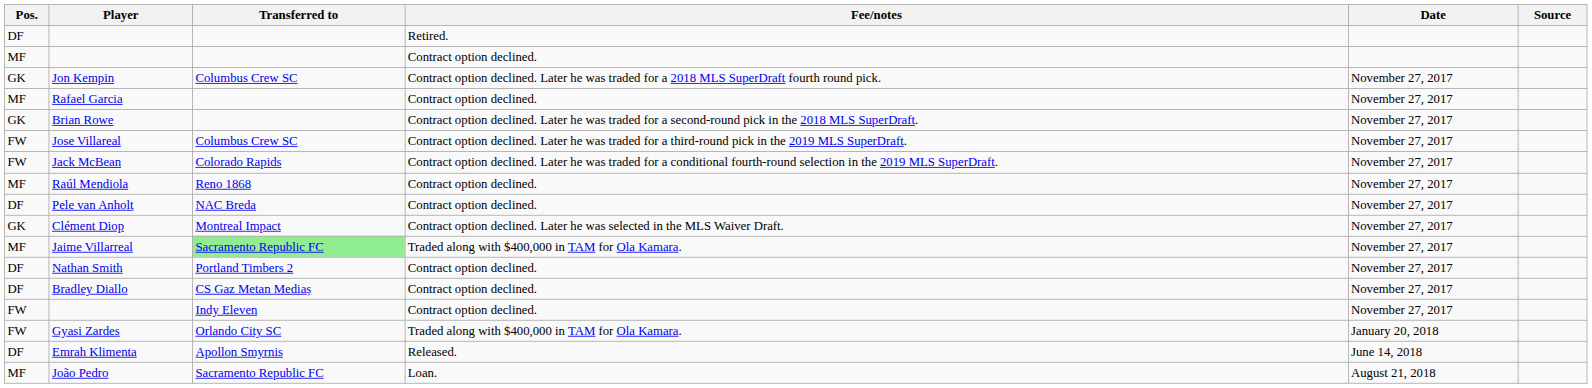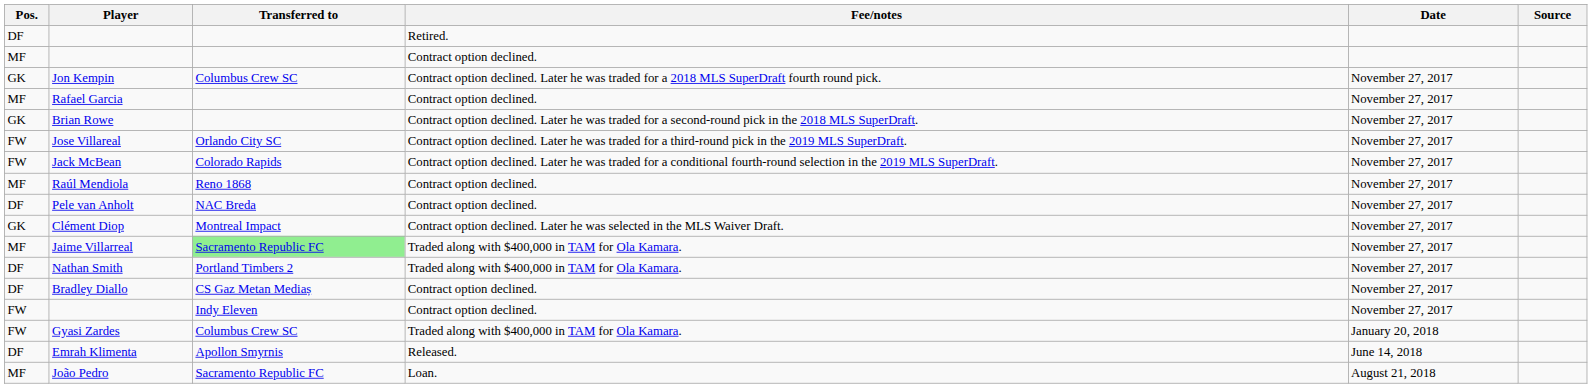Jose Villareal | Transferred to: Columbus Crew SC -> Orlando City SC
Nathan Smith | Fee/notes: Contract option declined. -> Traded along with $400,000 in TAM for Ola Kamara.
Gyasi Zardes | Transferred to: Orlando City SC -> Columbus Crew SC
